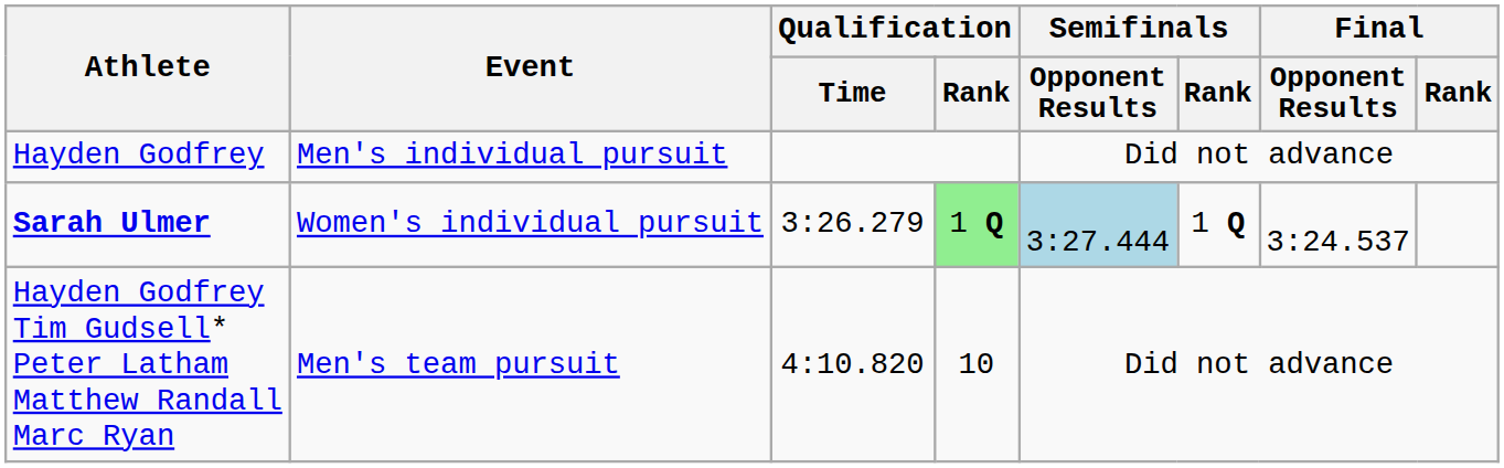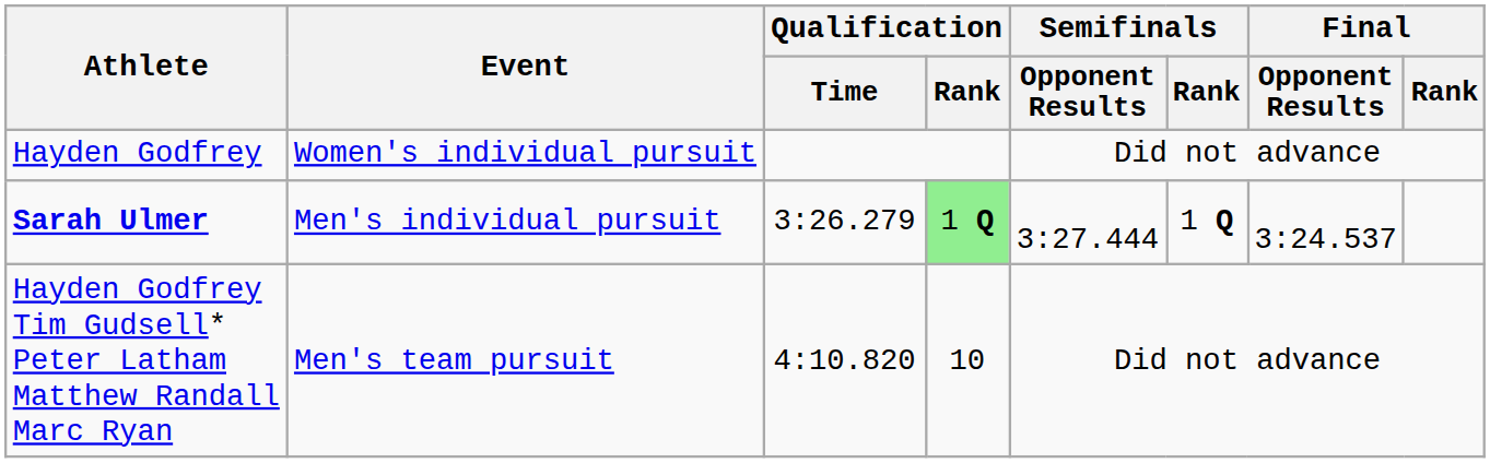Hayden Godfrey | Event: Men's individual pursuit -> Women's individual pursuit
Sarah Ulmer | Event: Women's individual pursuit -> Men's individual pursuit
Sarah Ulmer | Semifinals / Opponent Results: lightblue background -> no background
